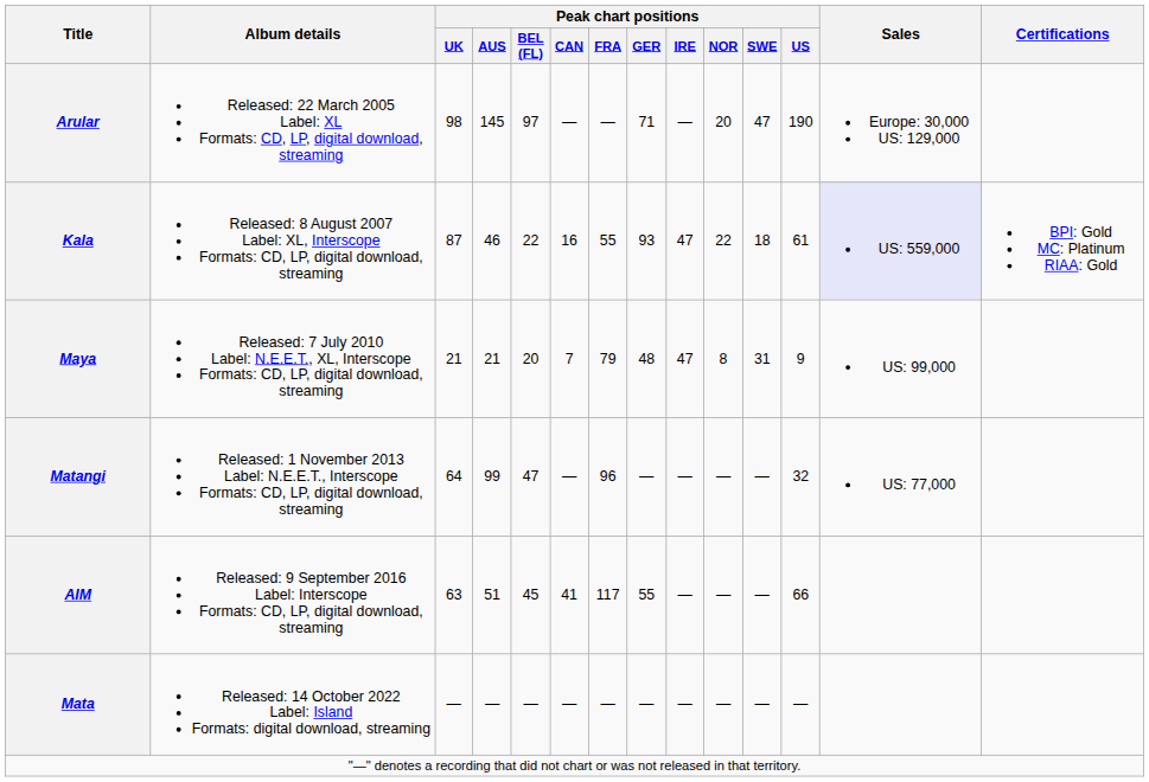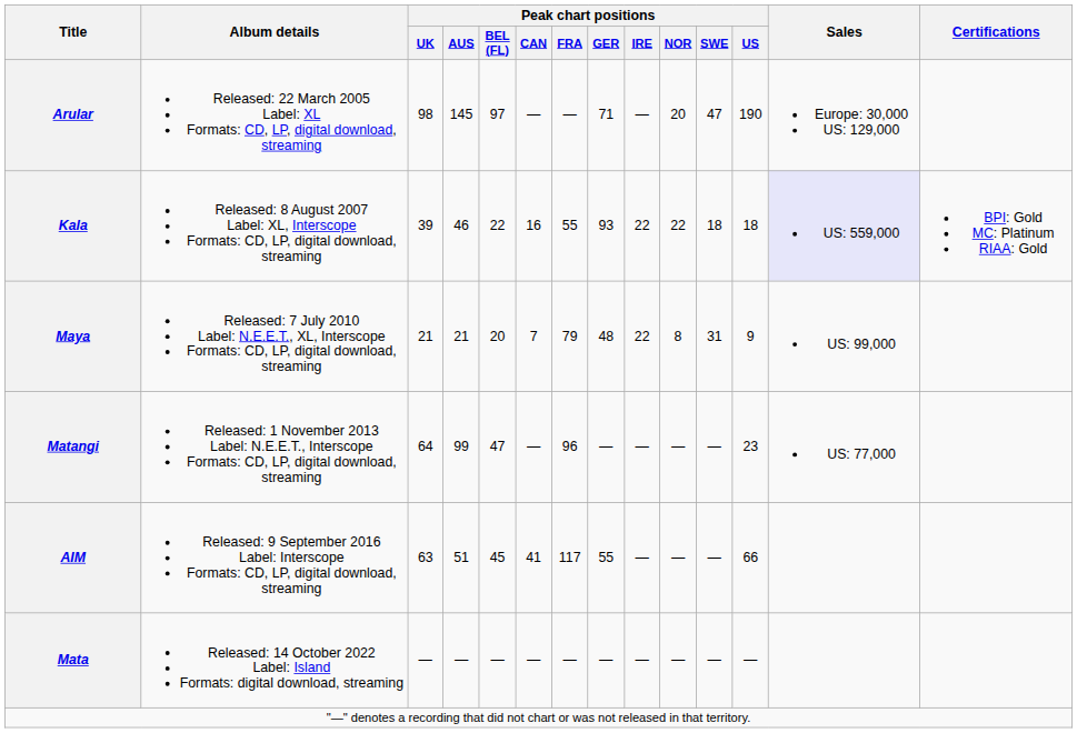Kala | Peak chart positions / UK: 87 -> 39
Kala | Peak chart positions / IRE: 47 -> 22
Kala | Peak chart positions / US: 61 -> 18
Maya | Peak chart positions / IRE: 47 -> 22
Matangi | Peak chart positions / US: 32 -> 23
